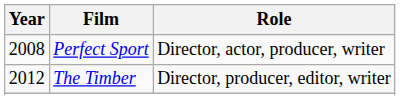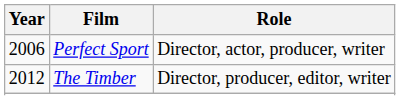Perfect Sport | Year: 2008 -> 2006
